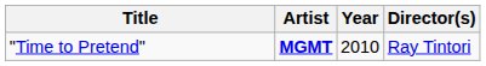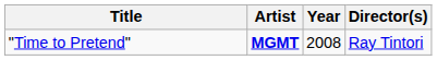"Time to Pretend" | Year: 2010 -> 2008
